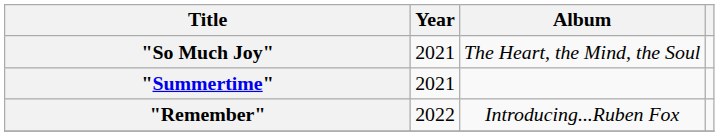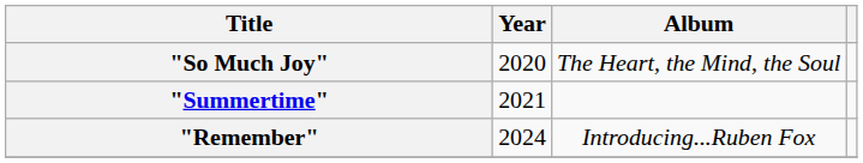"So Much Joy" | Year: 2021 -> 2020
"Remember" | Year: 2022 -> 2024
